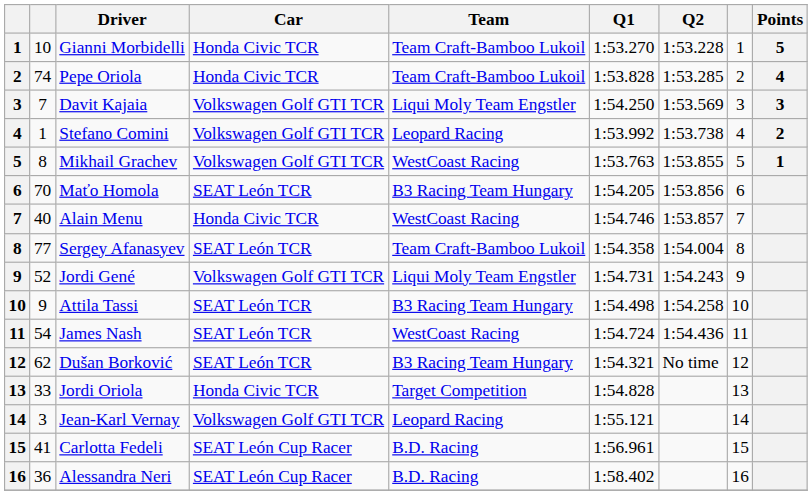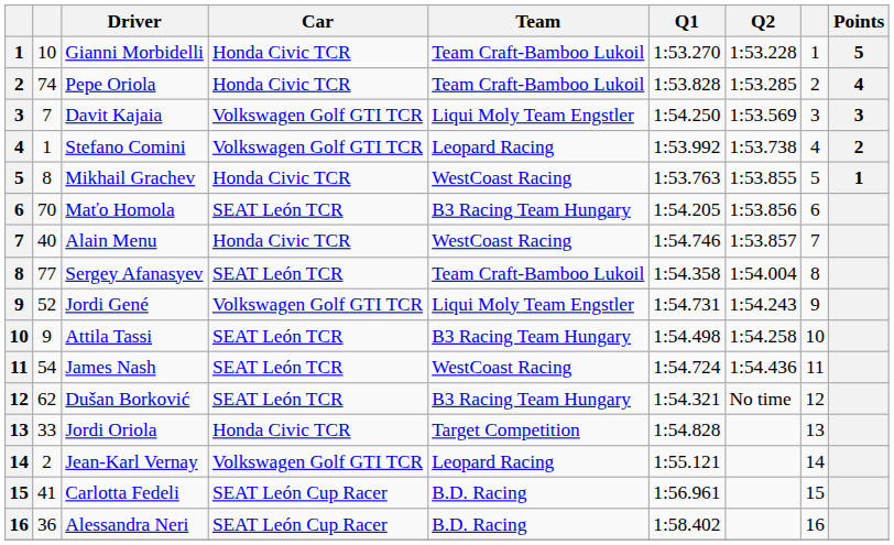Mikhail Grachev | Car: Volkswagen Golf GTI TCR -> Honda Civic TCR
Jean-Karl Vernay | column 2: 3 -> 2
